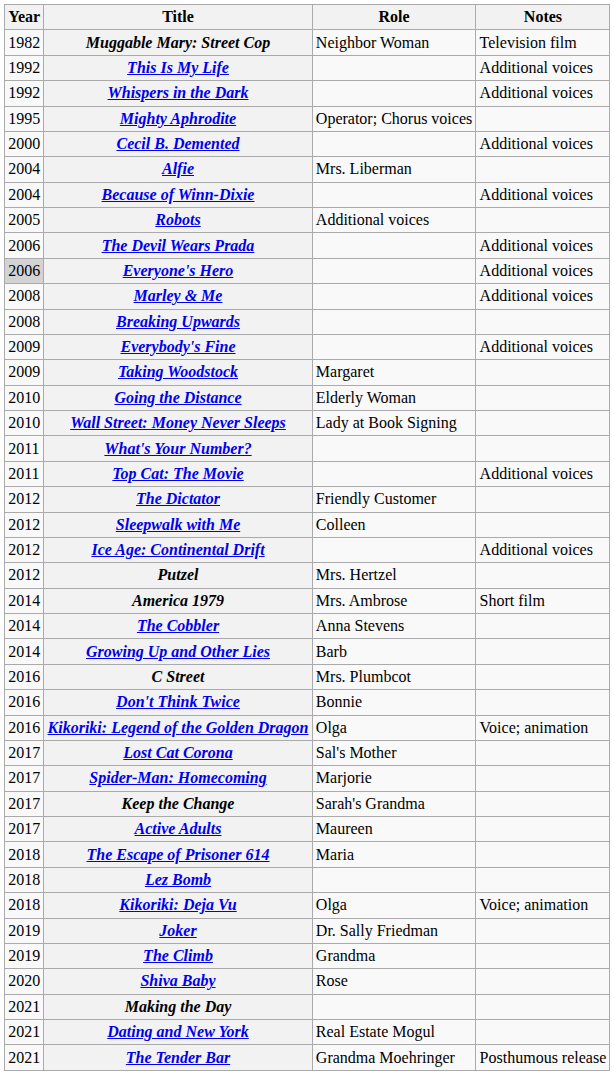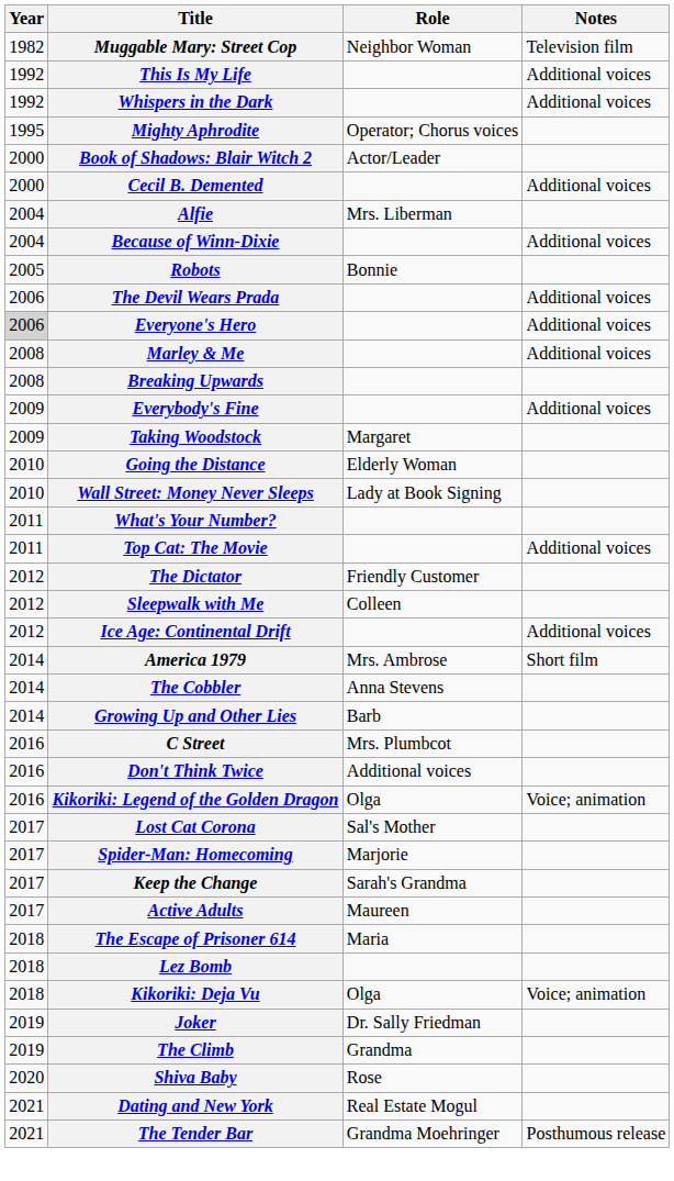+ row: 2000 | Book of Shadows: Blair Witch 2 | Actor/Leader
Robots | Role: Additional voices -> Bonnie
- row: 2012 | Putzel | Mrs. Hertzel
Don't Think Twice | Role: Bonnie -> Additional voices
- row: 2021 | Making the Day
